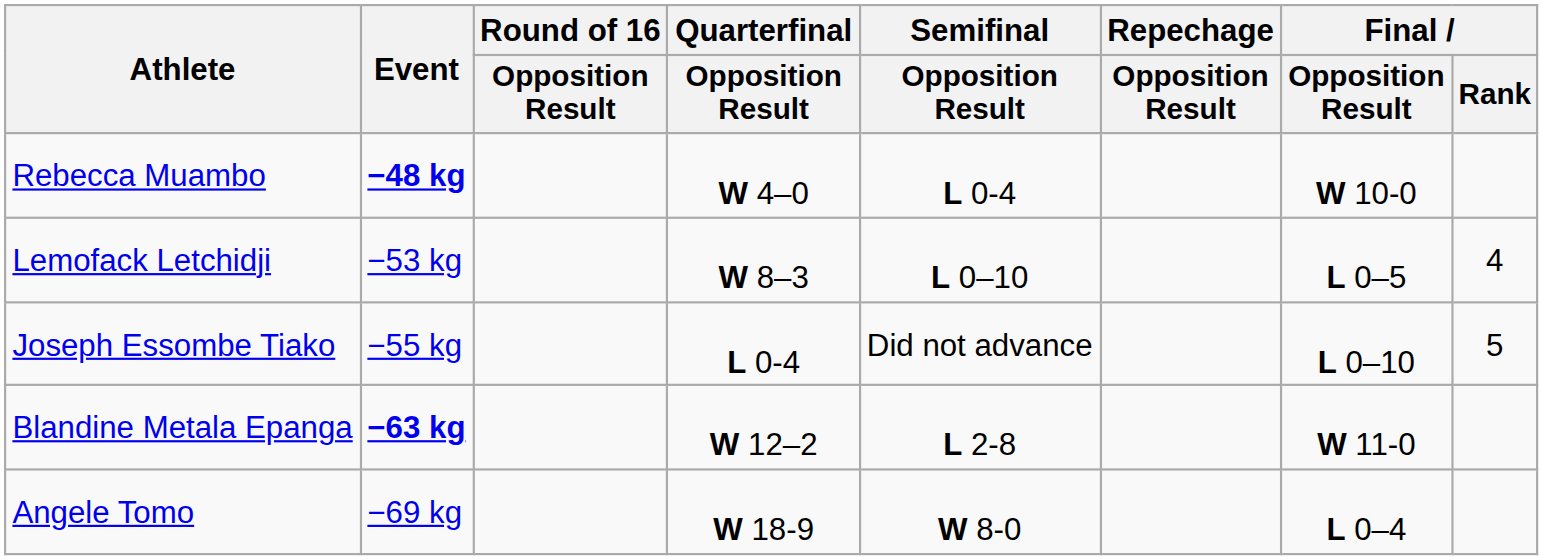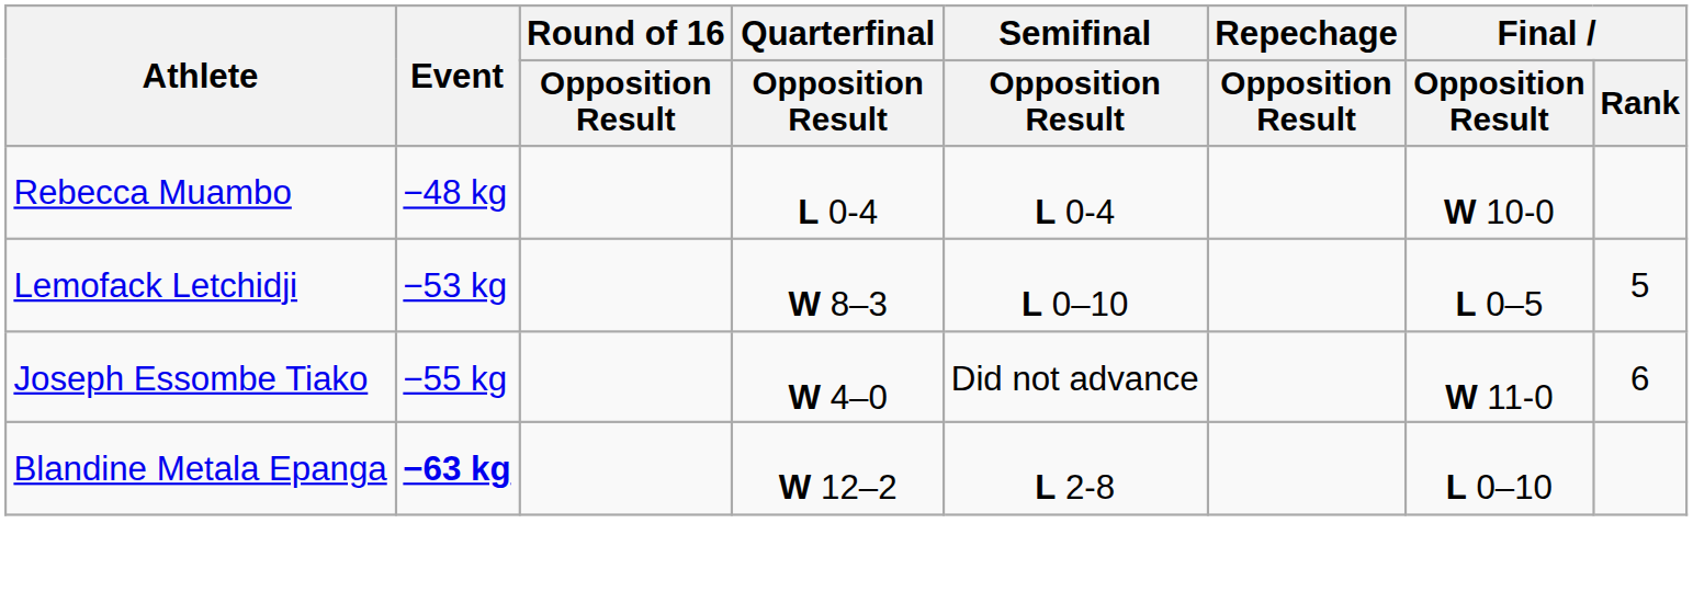Rebecca Muambo | Event: bold -> normal
Rebecca Muambo | Quarterfinal / Opposition Result: W 4–0 -> L 0-4
Lemofack Letchidji | Final / Rank: 4 -> 5
Joseph Essombe Tiako | Quarterfinal / Opposition Result: L 0-4 -> W 4–0
Joseph Essombe Tiako | Final / Opposition Result: L 0–10 -> W 11-0
Joseph Essombe Tiako | Final / Rank: 5 -> 6
Blandine Metala Epanga | Final / Opposition Result: W 11-0 -> L 0–10
- row: Angele Tomo | −69 kg | W 18-9 | W 8-0 | L 0–4
